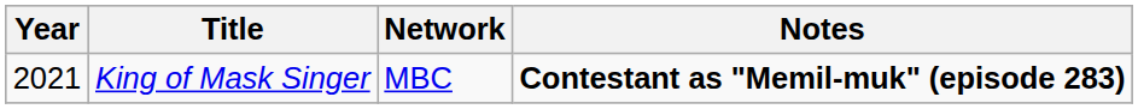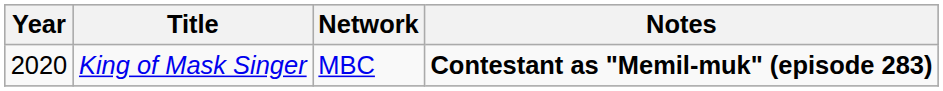King of Mask Singer | Year: 2021 -> 2020
